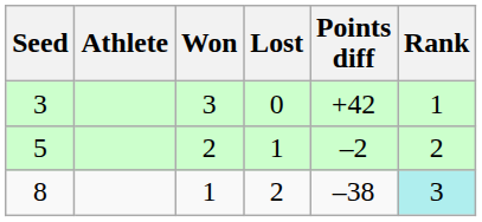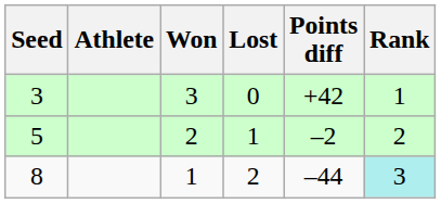8 | Points diff: –38 -> –44
